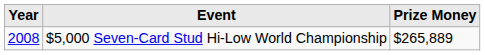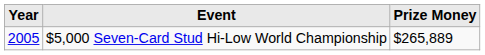$5,000 Seven-Card Stud Hi-Low World Championship | Year: 2008 -> 2005
